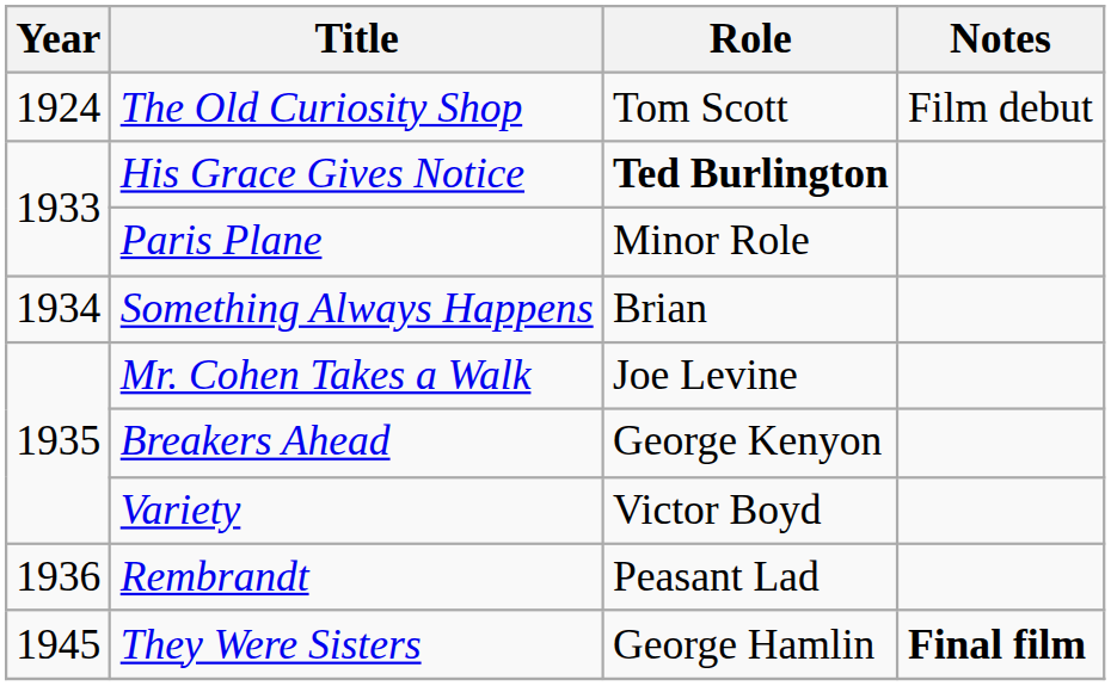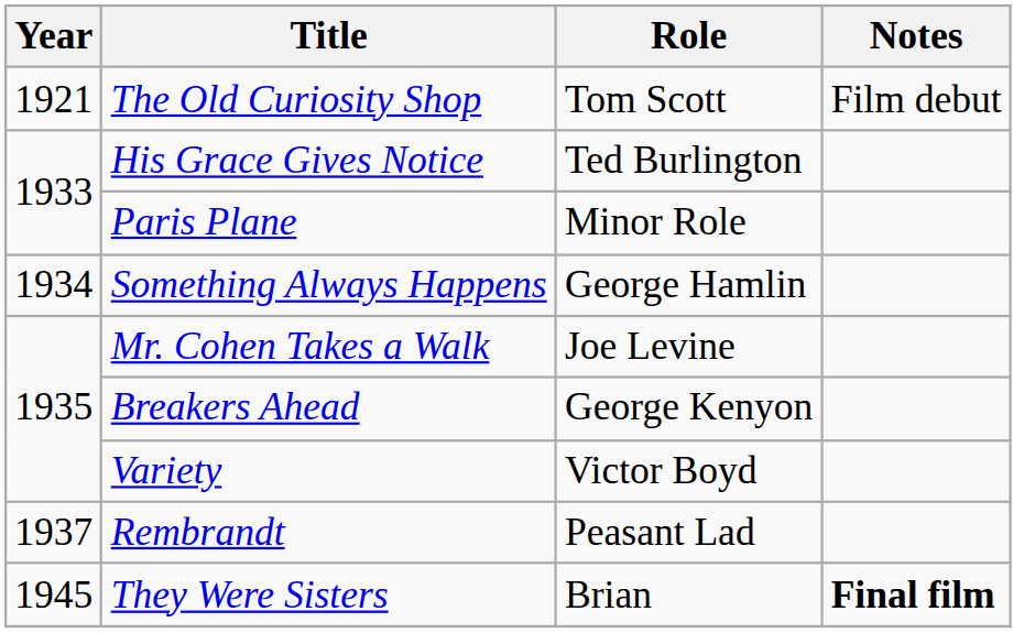The Old Curiosity Shop | Year: 1924 -> 1921
His Grace Gives Notice | Role: bold -> normal
Something Always Happens | Role: Brian -> George Hamlin
Rembrandt | Year: 1936 -> 1937
They Were Sisters | Role: George Hamlin -> Brian
